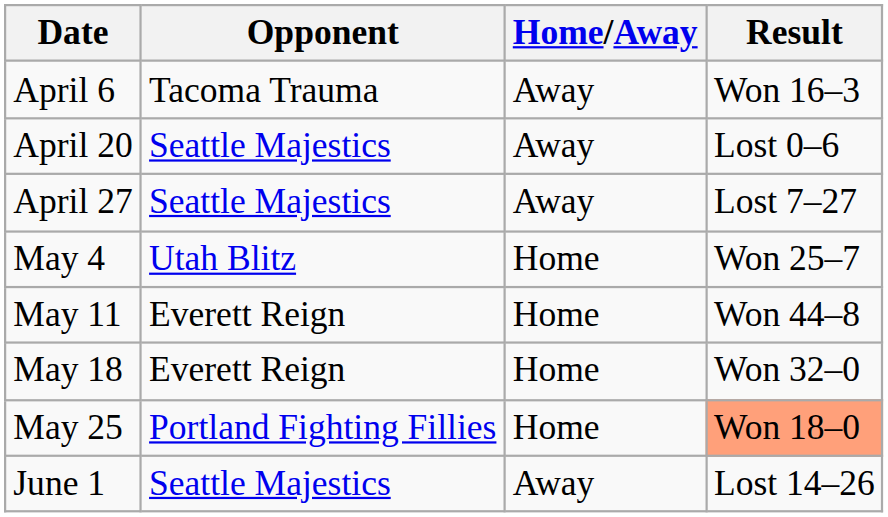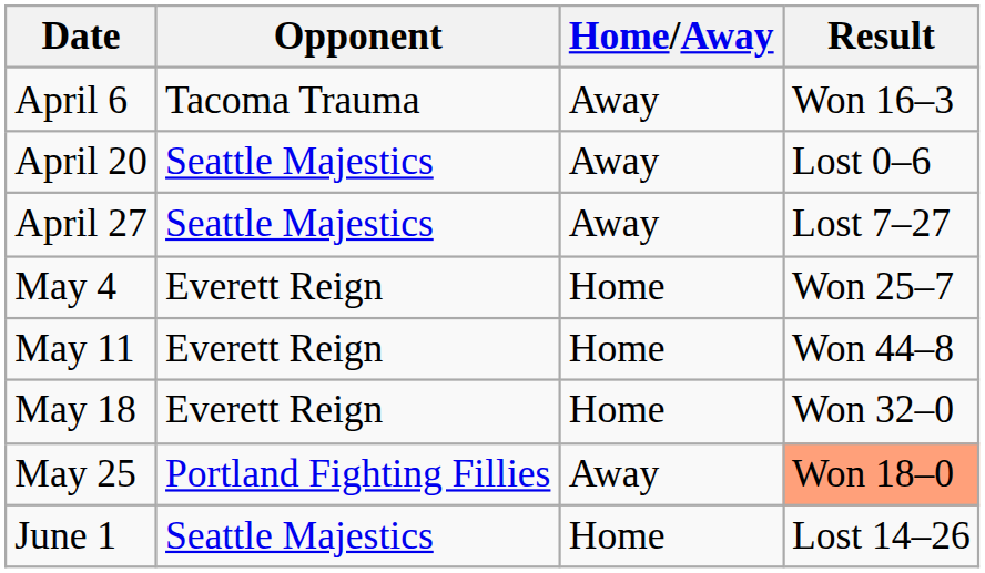May 4 | Opponent: Utah Blitz -> Everett Reign
May 25 | Home/Away: Home -> Away
June 1 | Home/Away: Away -> Home
